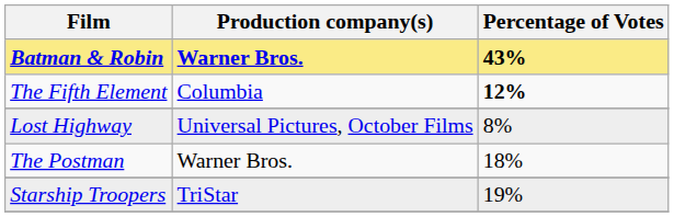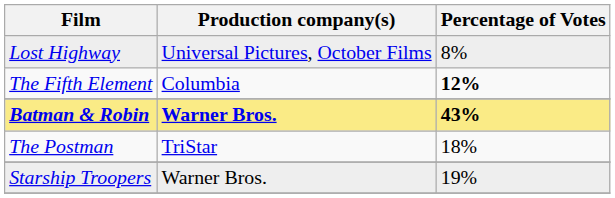rows swapped: Batman & Robin <-> Lost Highway
The Postman | Production company(s): Warner Bros. -> TriStar
Starship Troopers | Production company(s): TriStar -> Warner Bros.
